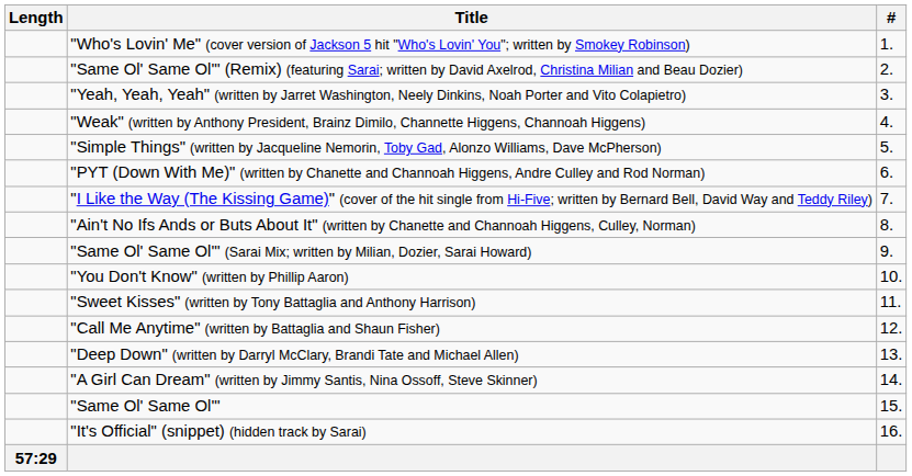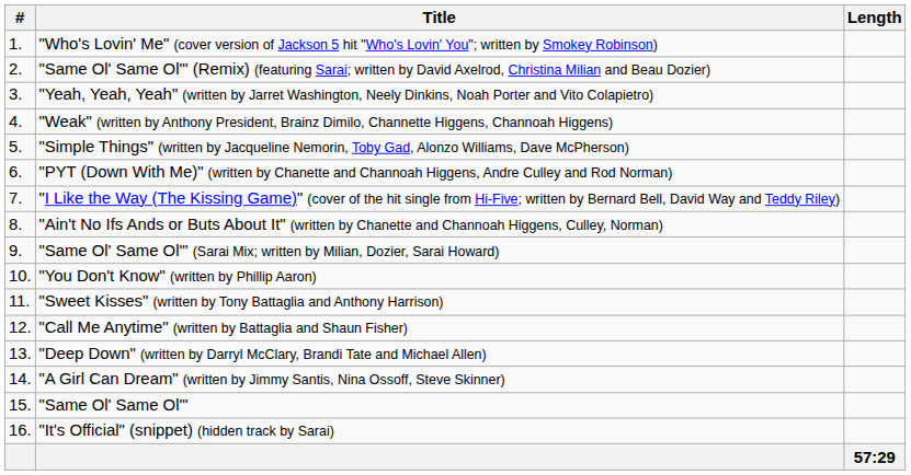columns swapped: # <-> Length
